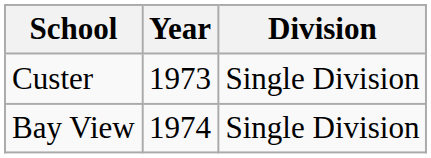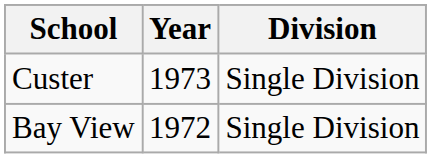Bay View | Year: 1974 -> 1972
